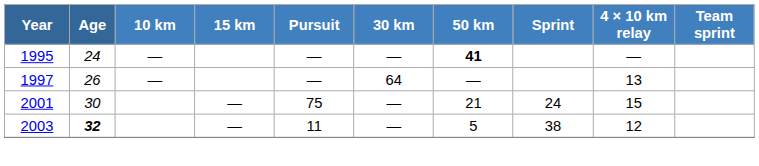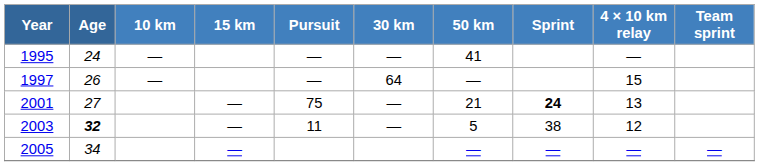1995 | 50 km: bold -> normal
1997 | 4 × 10 km relay: 13 -> 15
2001 | Age: 30 -> 27
2001 | Sprint: normal -> bold
2001 | 4 × 10 km relay: 15 -> 13
+ row: 2005 | 34 | — | — | — | — | —
